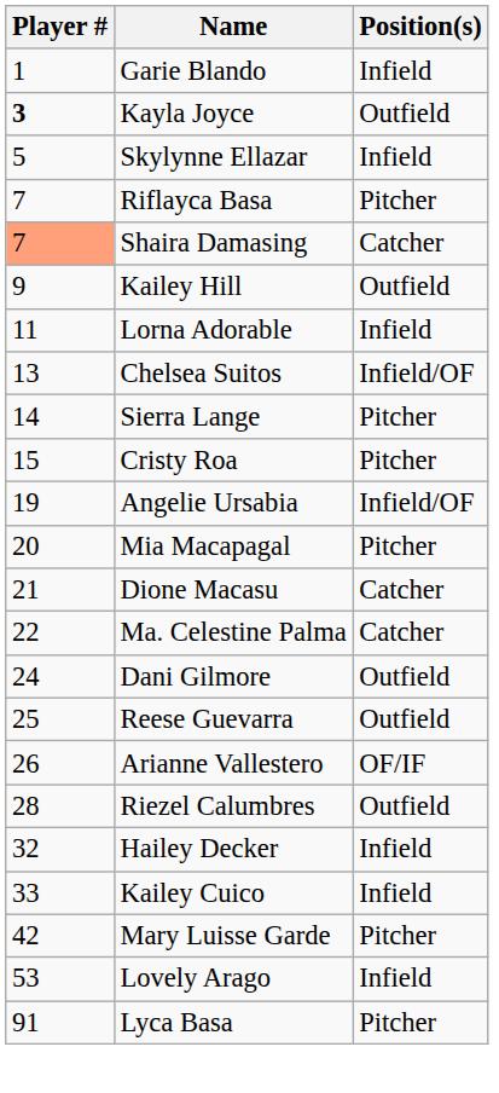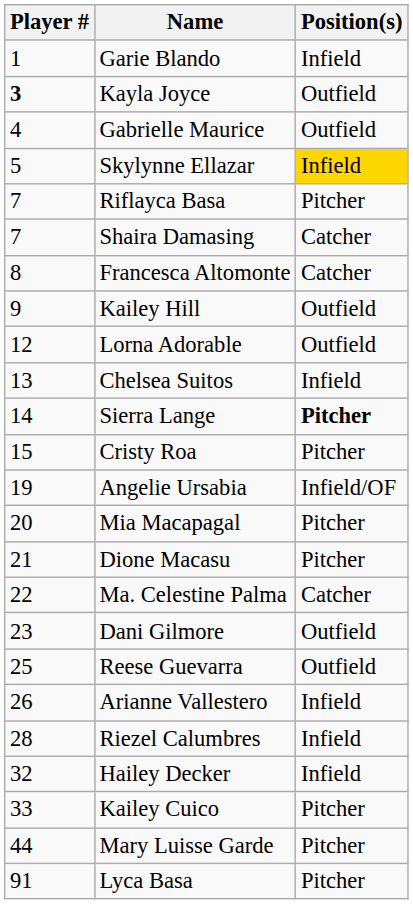+ row: 4 | Gabrielle Maurice | Outfield
Skylynne Ellazar | Position(s): no background -> gold background
Shaira Damasing | Player #: lightsalmon background -> no background
+ row: 8 | Francesca Altomonte | Catcher
Lorna Adorable | Player #: 11 -> 12
Lorna Adorable | Position(s): Infield -> Outfield
Chelsea Suitos | Position(s): Infield/OF -> Infield
Sierra Lange | Position(s): normal -> bold
Dione Macasu | Position(s): Catcher -> Pitcher
Dani Gilmore | Player #: 24 -> 23
Arianne Vallestero | Position(s): OF/IF -> Infield
Riezel Calumbres | Position(s): Outfield -> Infield
Kailey Cuico | Position(s): Infield -> Pitcher
Mary Luisse Garde | Player #: 42 -> 44
- row: 53 | Lovely Arago | Infield
